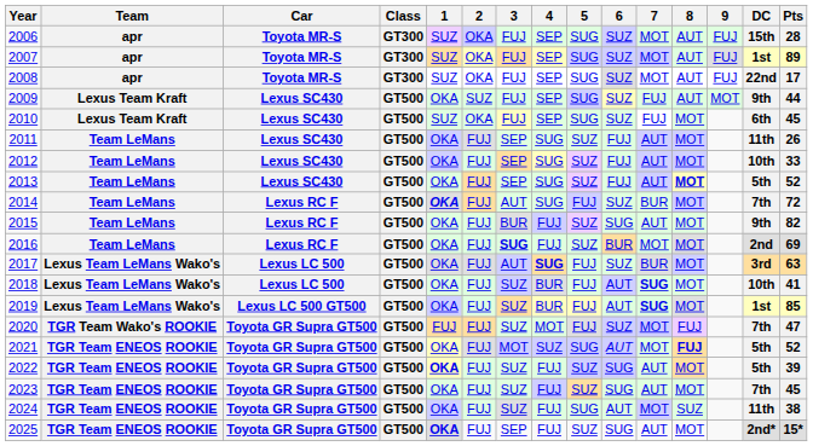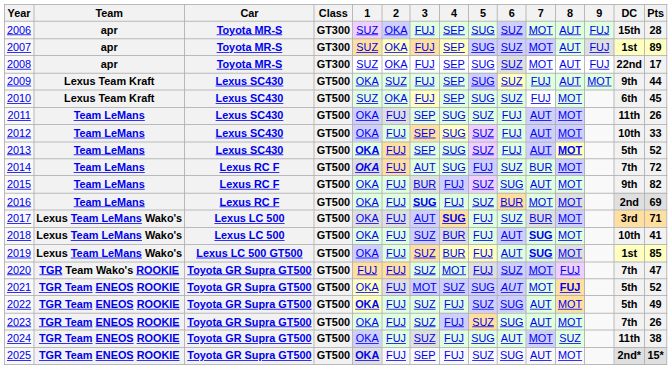2013 | 1: normal -> bold
2017 | Pts: 63 -> 71
2022 | Pts: 39 -> 49
2023 | Pts: 45 -> 26
